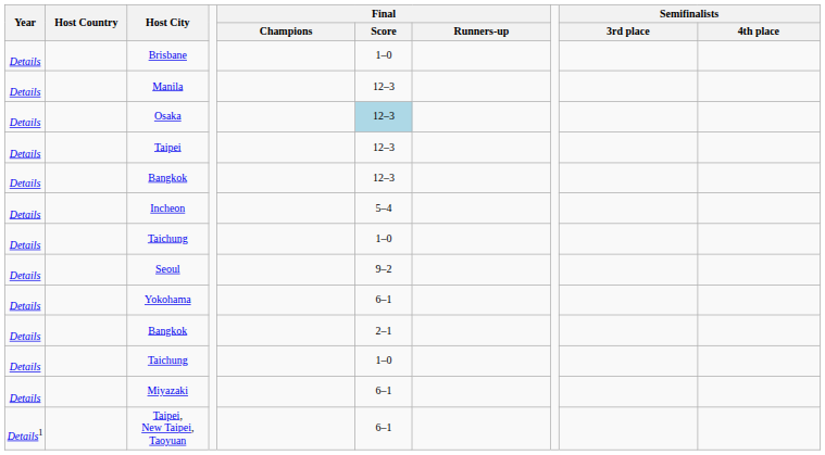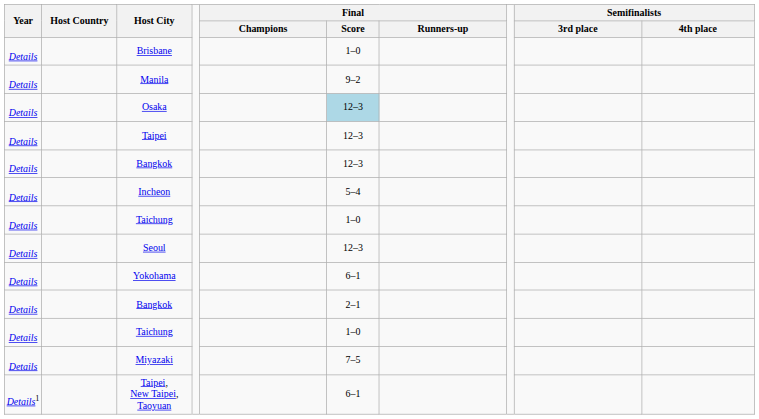Manila | Final / Score: 12–3 -> 9–2
Seoul | Final / Score: 9–2 -> 12–3
Miyazaki | Final / Score: 6–1 -> 7–5
